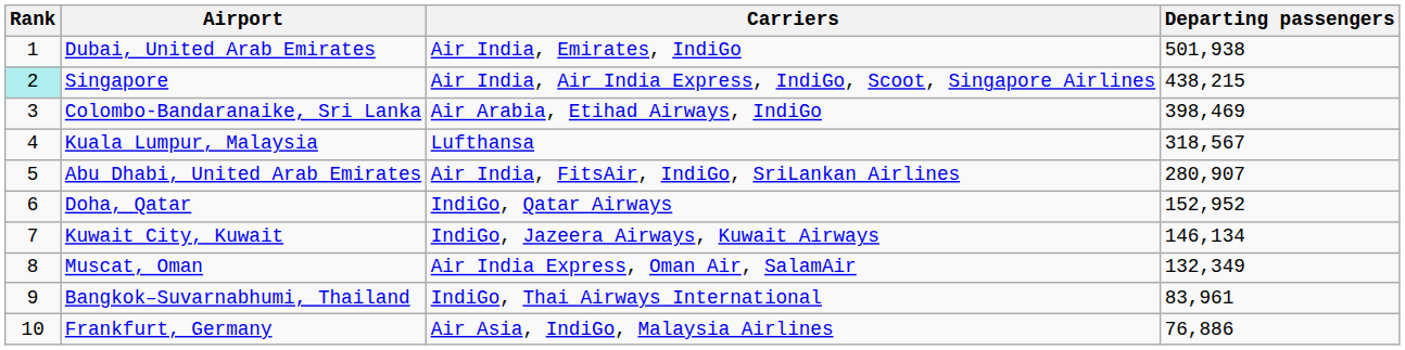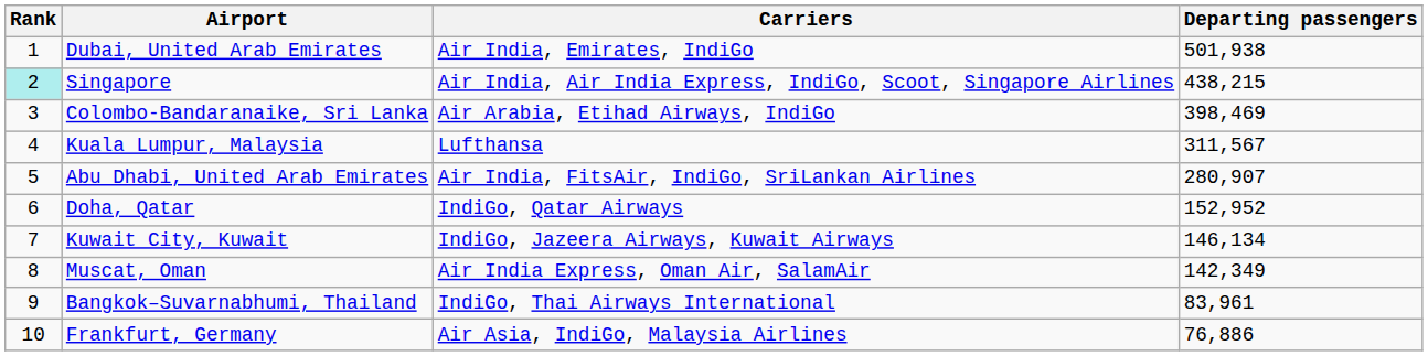Kuala Lumpur, Malaysia | Departing passengers: 318,567 -> 311,567
Muscat, Oman | Departing passengers: 132,349 -> 142,349
